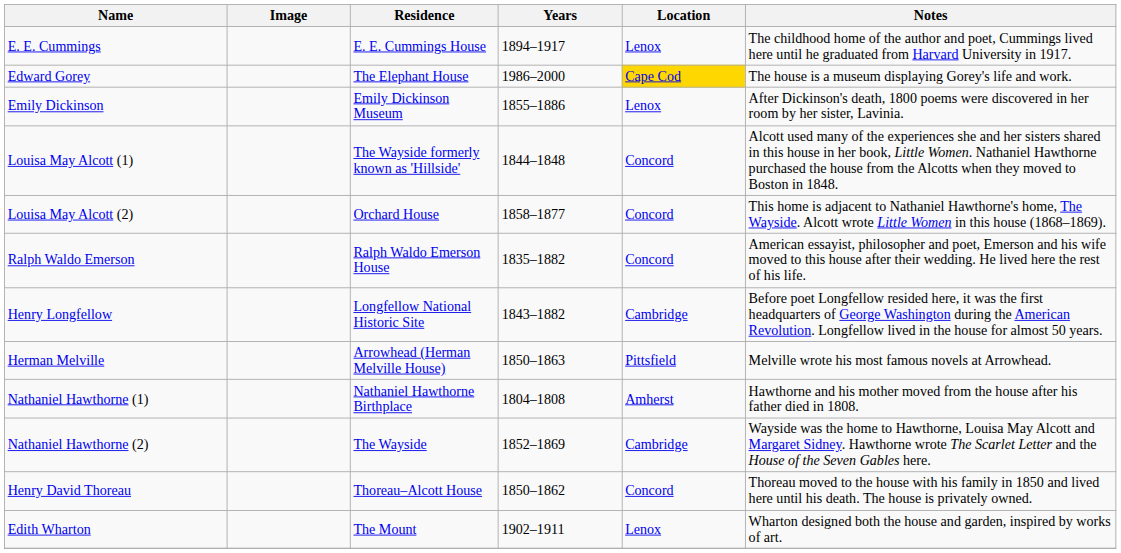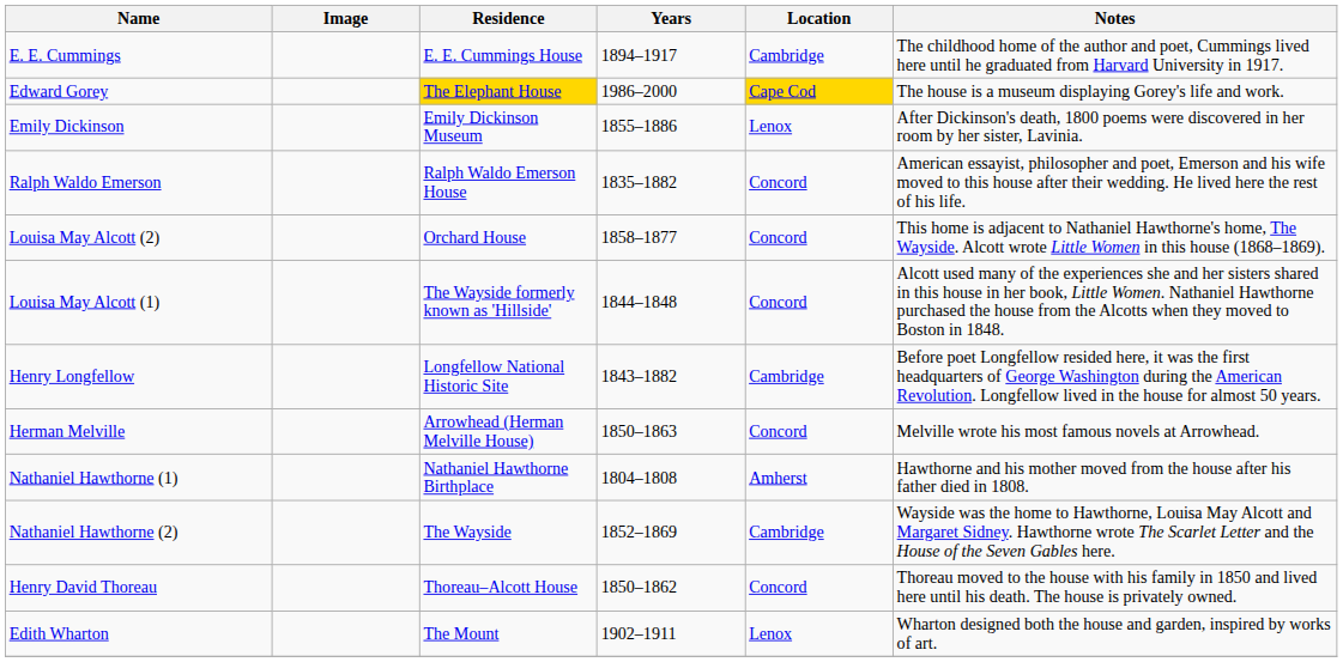E. E. Cummings | Location: Lenox -> Cambridge
Edward Gorey | Residence: no background -> gold background
rows swapped: Louisa May Alcott (1) <-> Ralph Waldo Emerson
Herman Melville | Location: Pittsfield -> Concord
